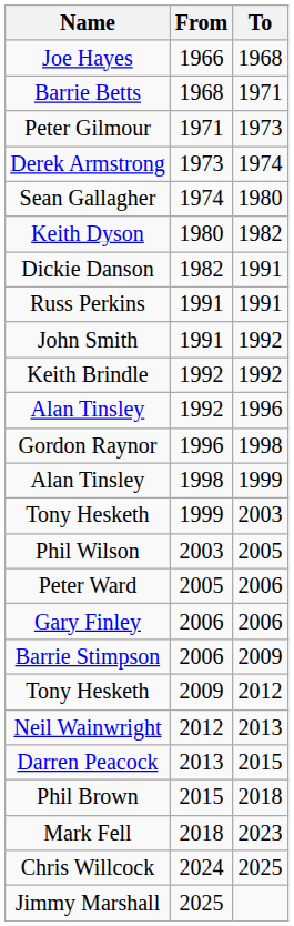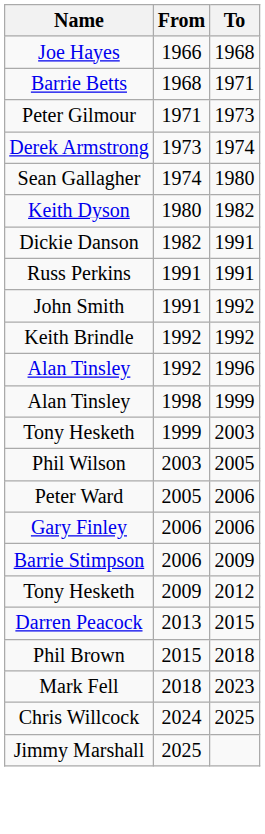- row: Gordon Raynor | 1996 | 1998
- row: Neil Wainwright | 2012 | 2013
